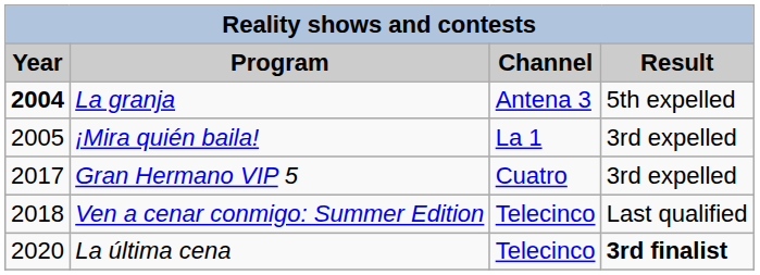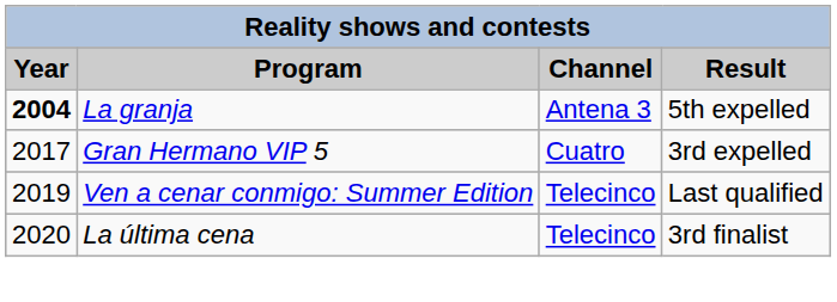- row: 2005 | ¡Mira quién baila! | La 1 | 3rd expelled
Ven a cenar conmigo: Summer Edition | Year: 2018 -> 2019
La última cena | Result: bold -> normal
